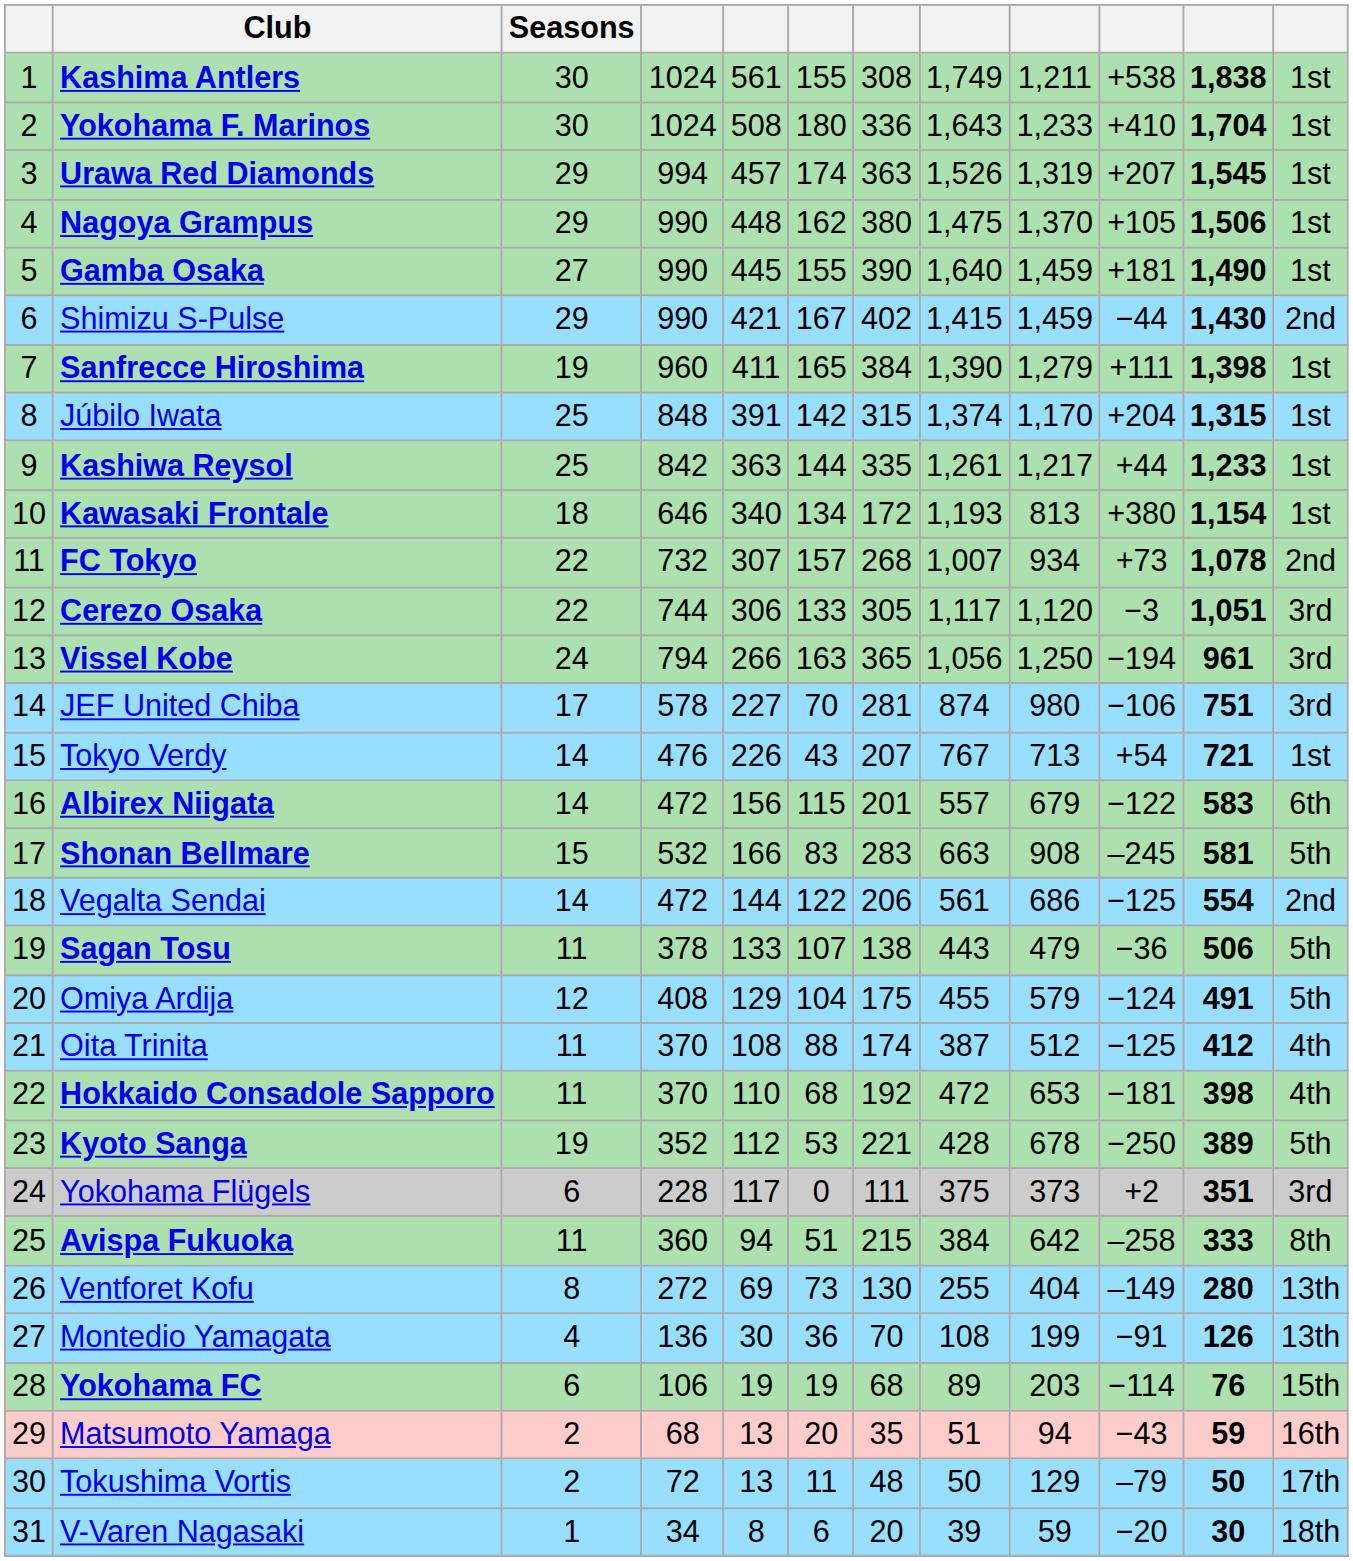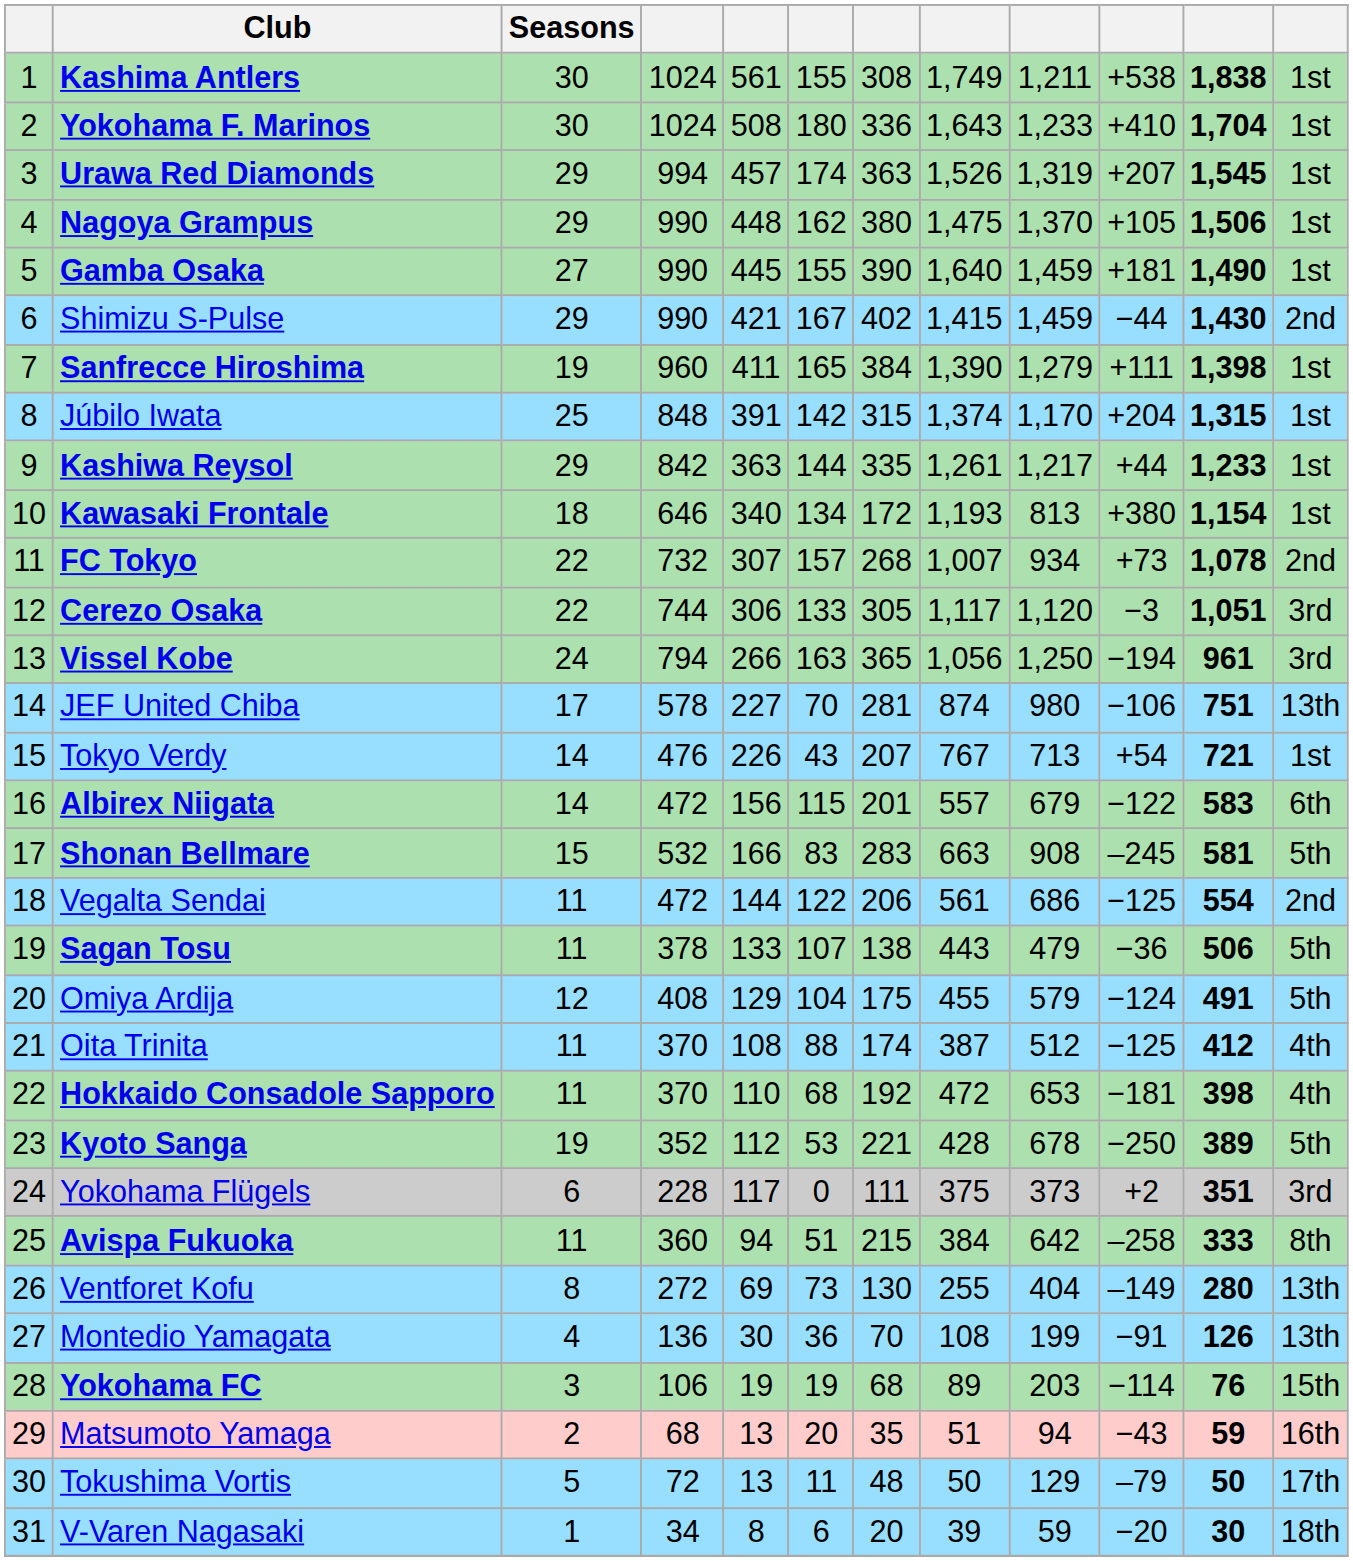Kashiwa Reysol | Seasons: 25 -> 29
JEF United Chiba | column 12: 3rd -> 13th
Vegalta Sendai | Seasons: 14 -> 11
Yokohama FC | Seasons: 6 -> 3
Tokushima Vortis | Seasons: 2 -> 5
